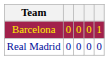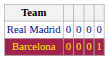rows swapped: Real Madrid <-> Barcelona
